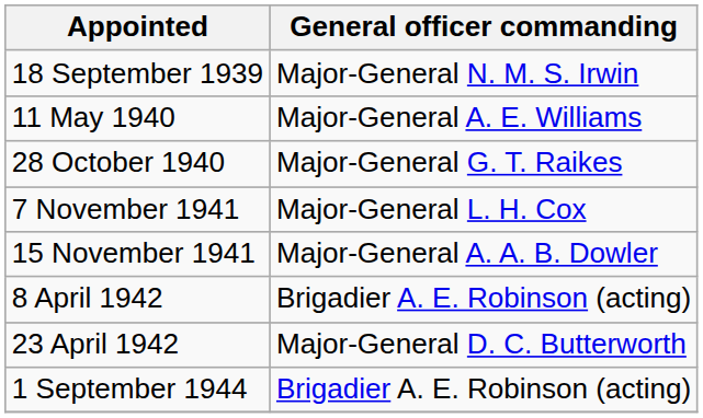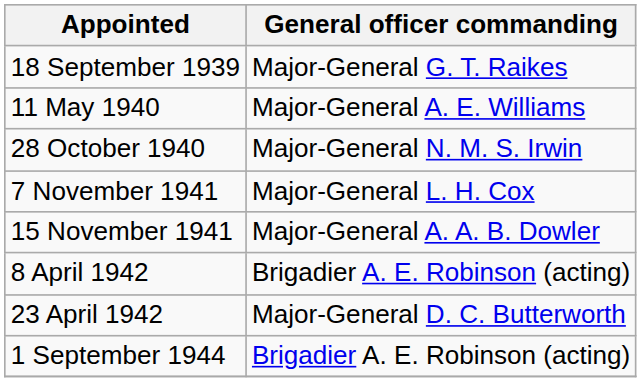18 September 1939 | General officer commanding: Major-General N. M. S. Irwin -> Major-General G. T. Raikes
28 October 1940 | General officer commanding: Major-General G. T. Raikes -> Major-General N. M. S. Irwin
